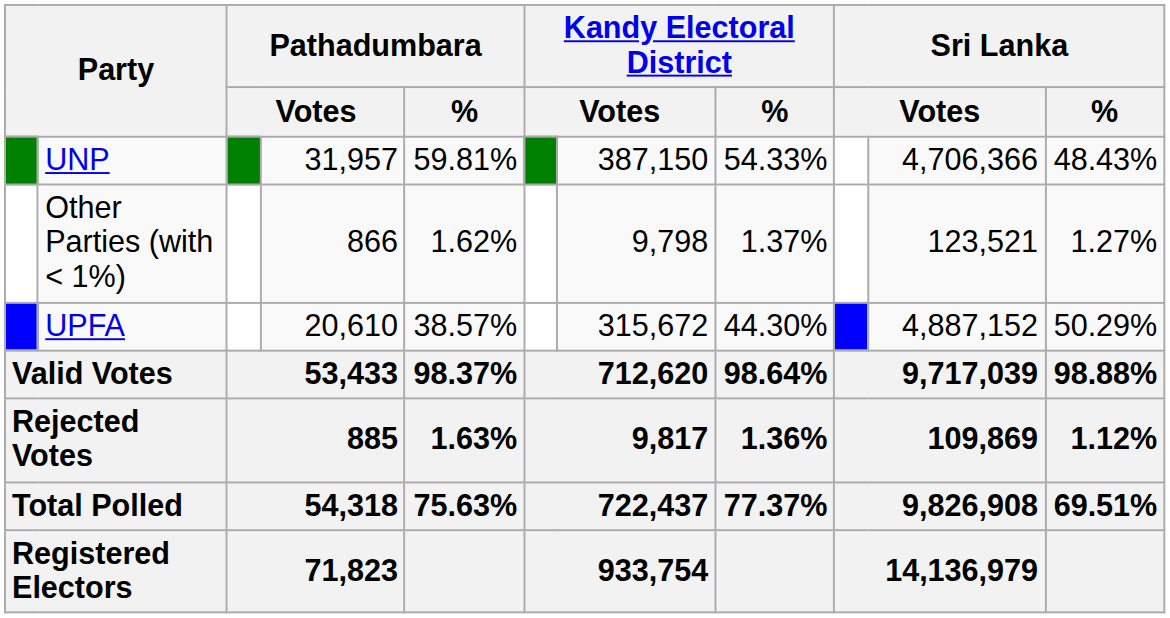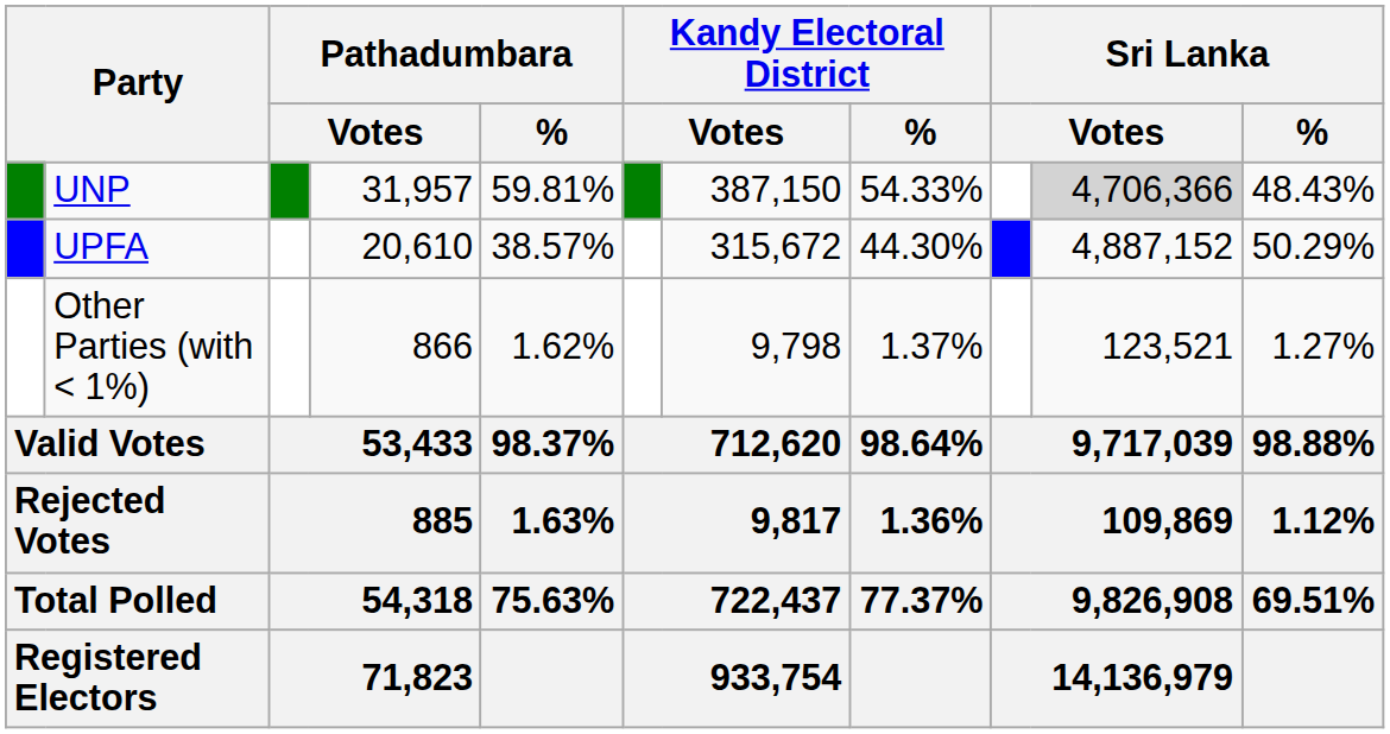UNP | column 10: no background -> lightgrey background
rows swapped: UPFA <-> Other Parties (with < 1%)
